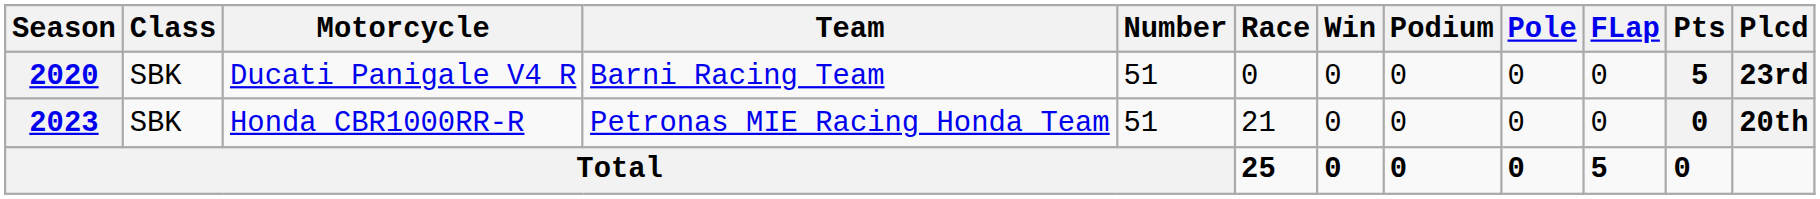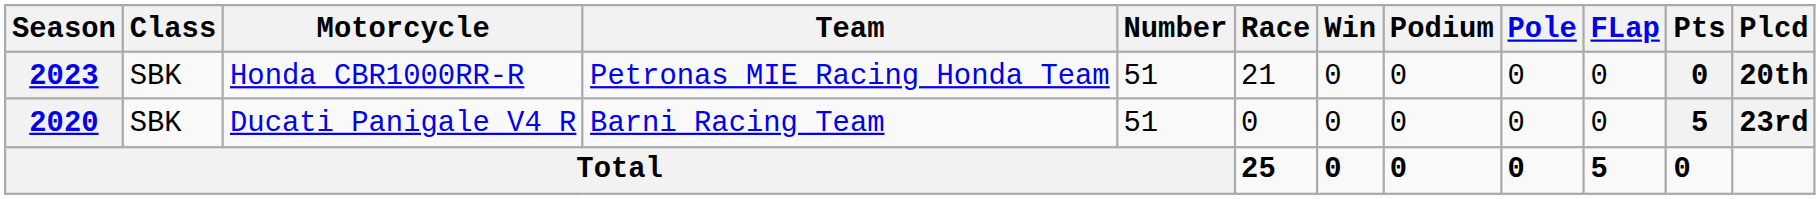rows swapped: 2020 <-> 2023
